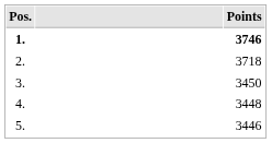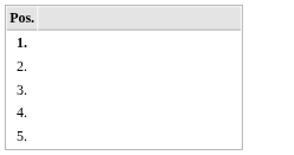- column: Points | 3746 | 3718 | 3450 | 3448 | 3446
